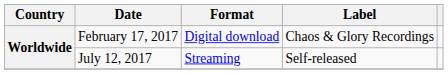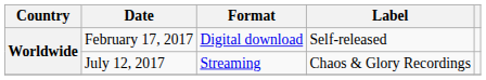February 17, 2017 | Label: Chaos & Glory Recordings -> Self-released
July 12, 2017 | Label: Self-released -> Chaos & Glory Recordings
